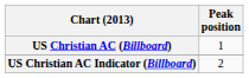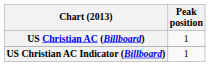US Christian AC Indicator (Billboard) | Peak position: 2 -> 1
